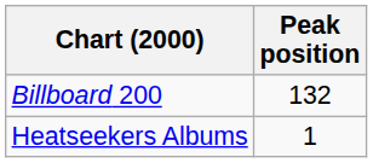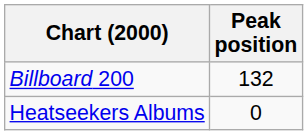Heatseekers Albums | Peak position: 1 -> 0
